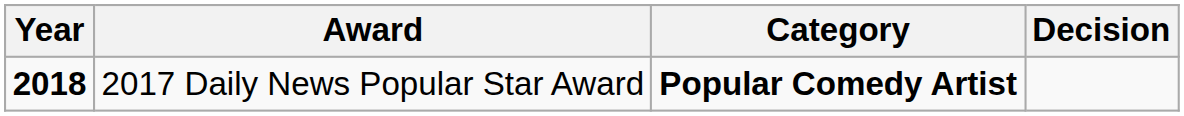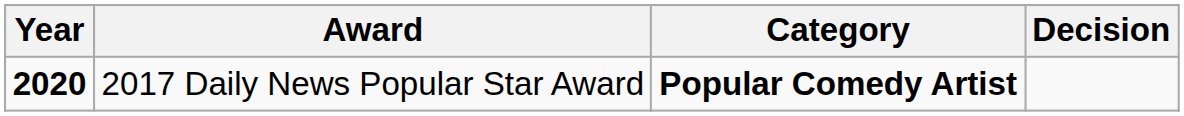2017 Daily News Popular Star Award | Year: 2018 -> 2020
